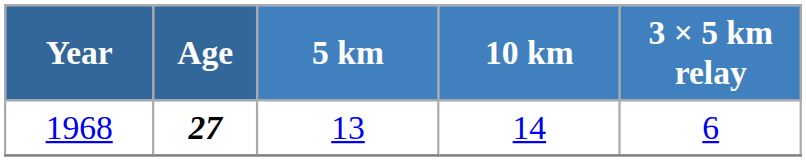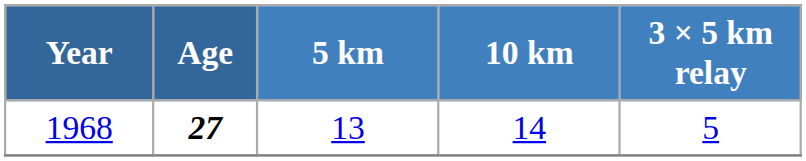1968 | 3 × 5 km relay: 6 -> 5
